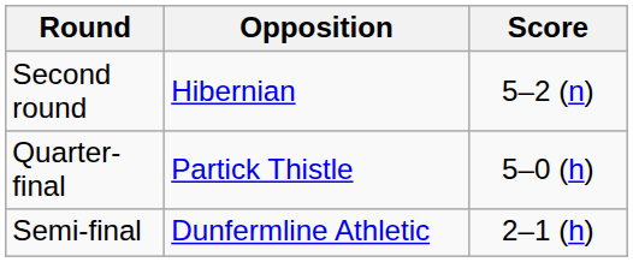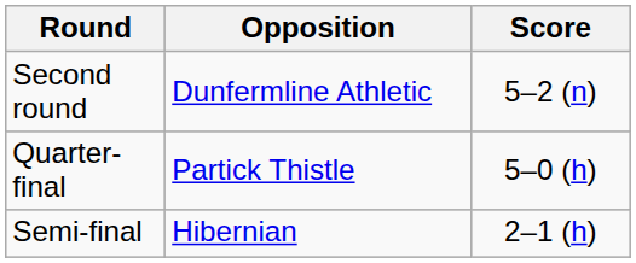Second round | Opposition: Hibernian -> Dunfermline Athletic
Semi-final | Opposition: Dunfermline Athletic -> Hibernian
